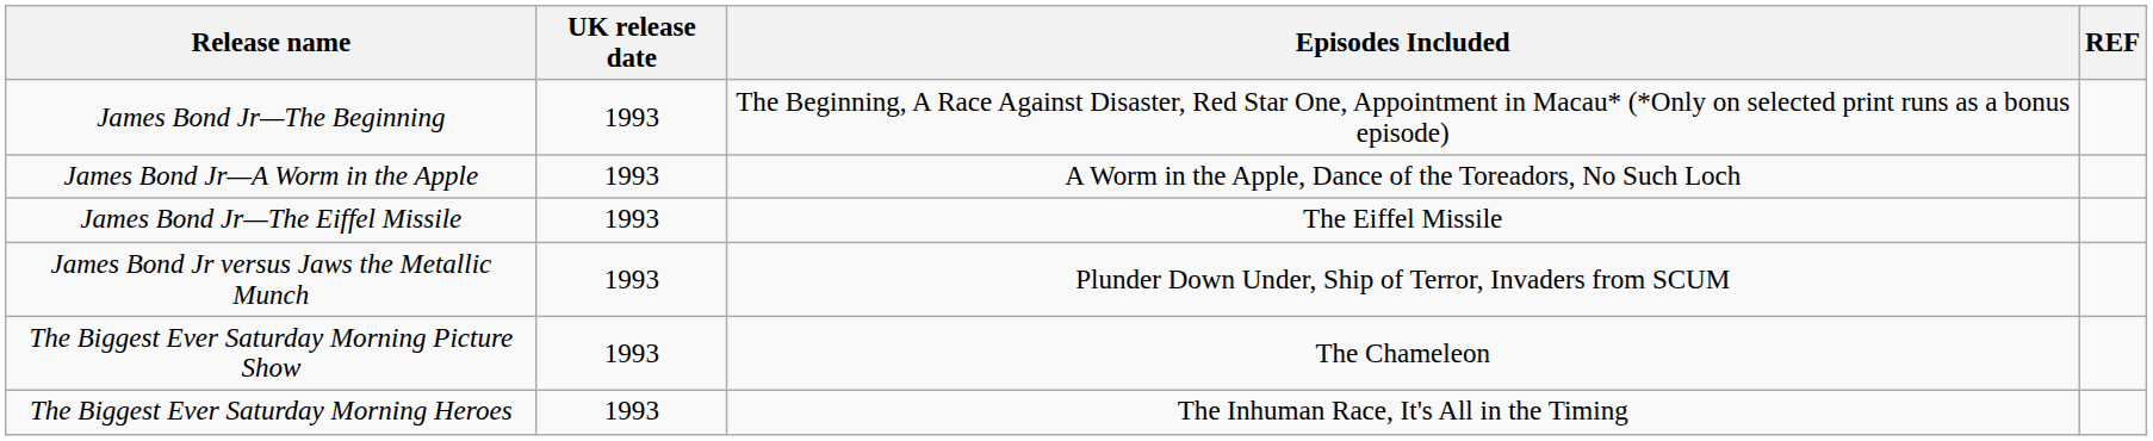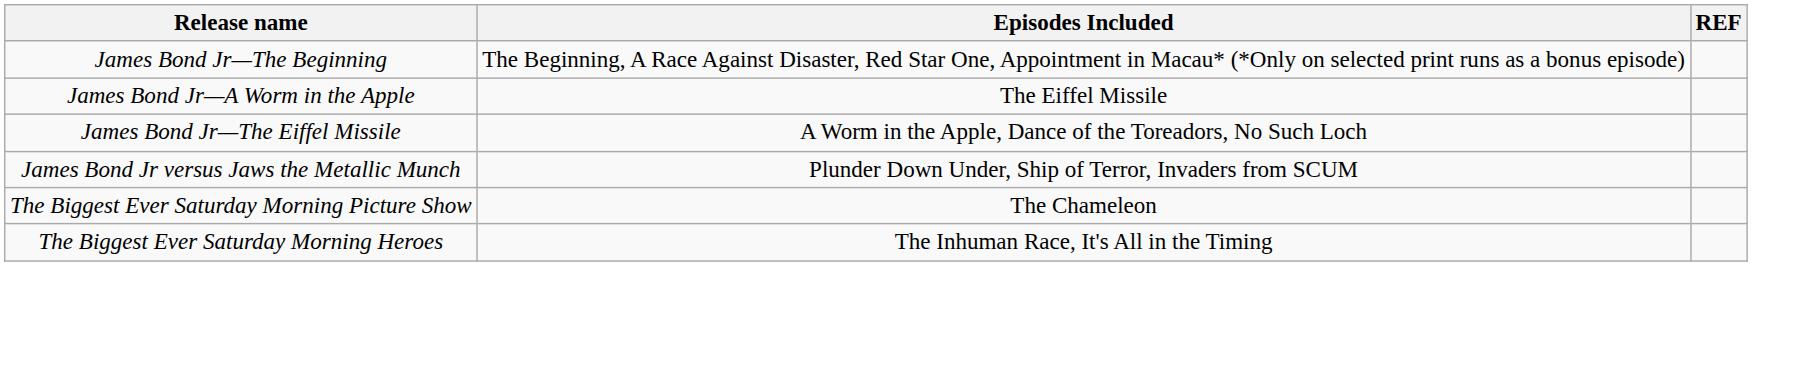- column: UK release date | 1993 | 1993 | 1993 | 1993 | 1993 | 1993
James Bond Jr—A Worm in the Apple | Episodes Included: A Worm in the Apple, Dance of the Toreadors, No Such Loch -> The Eiffel Missile
James Bond Jr—The Eiffel Missile | Episodes Included: The Eiffel Missile -> A Worm in the Apple, Dance of the Toreadors, No Such Loch
